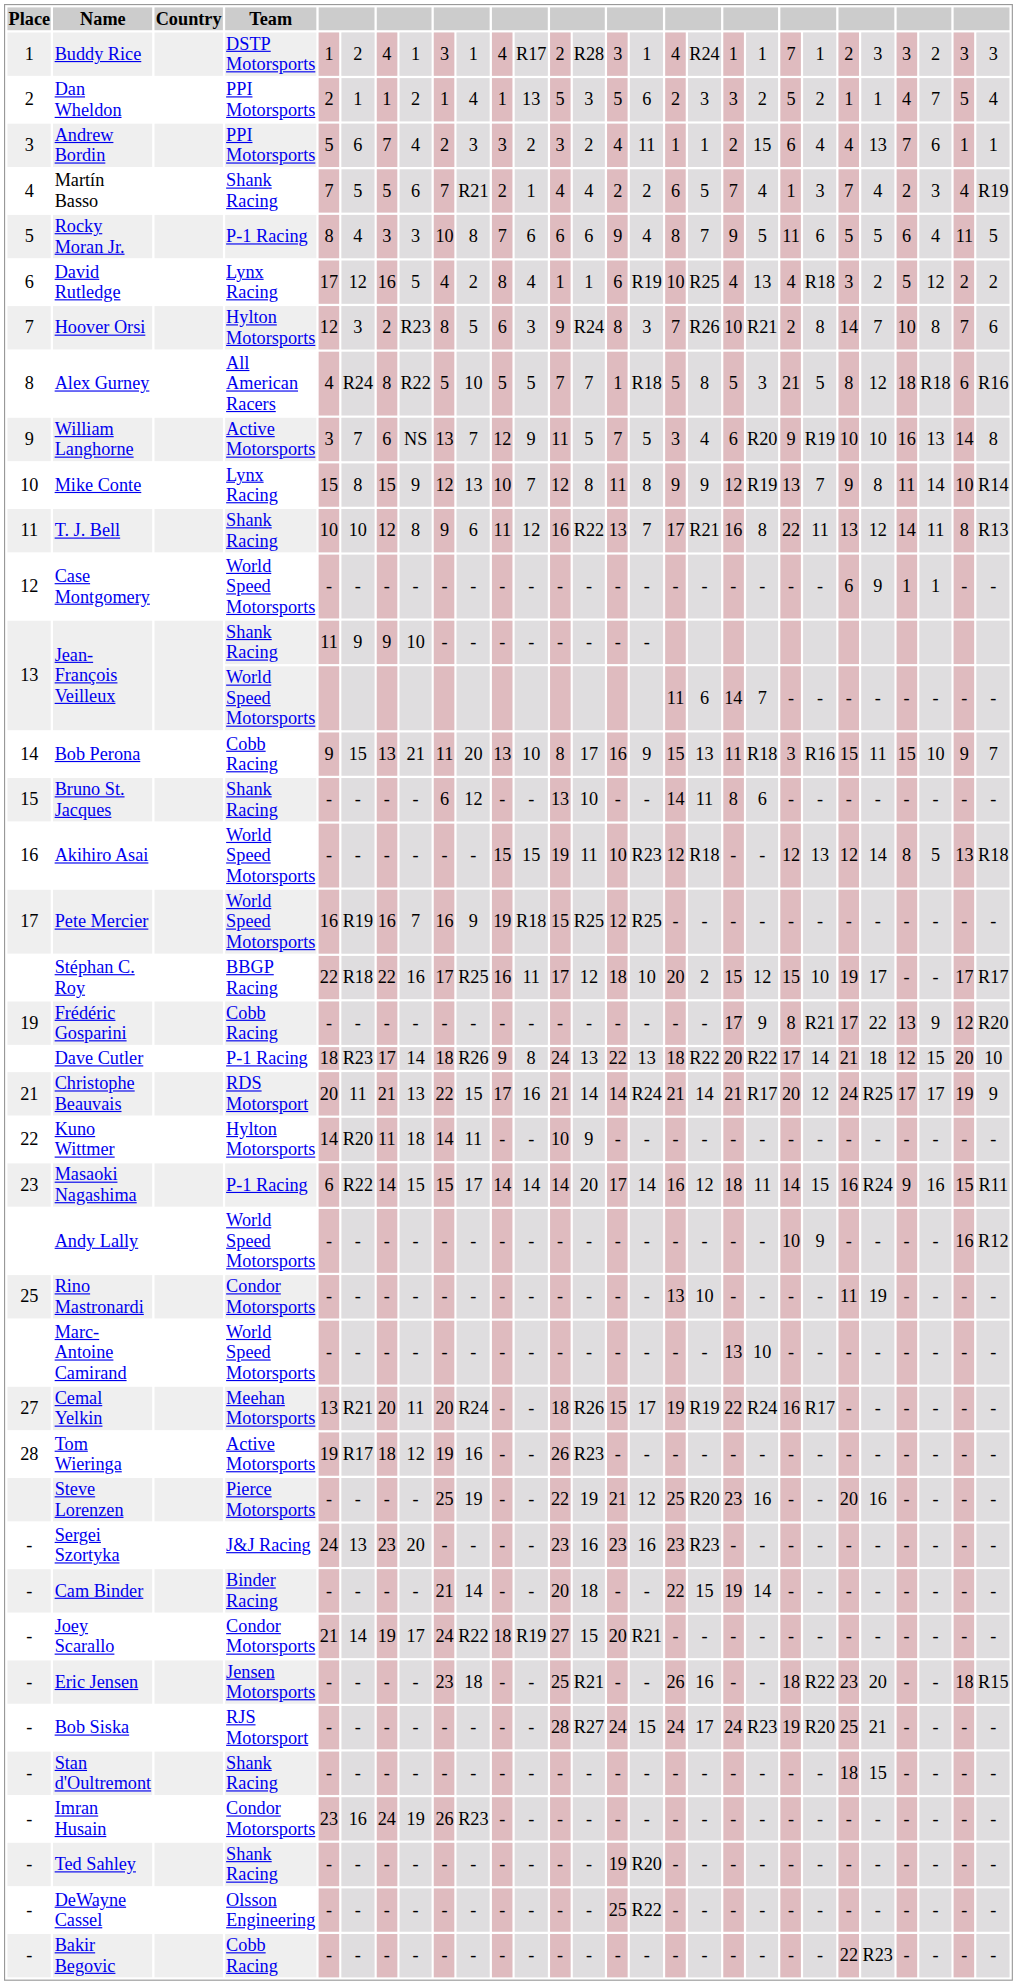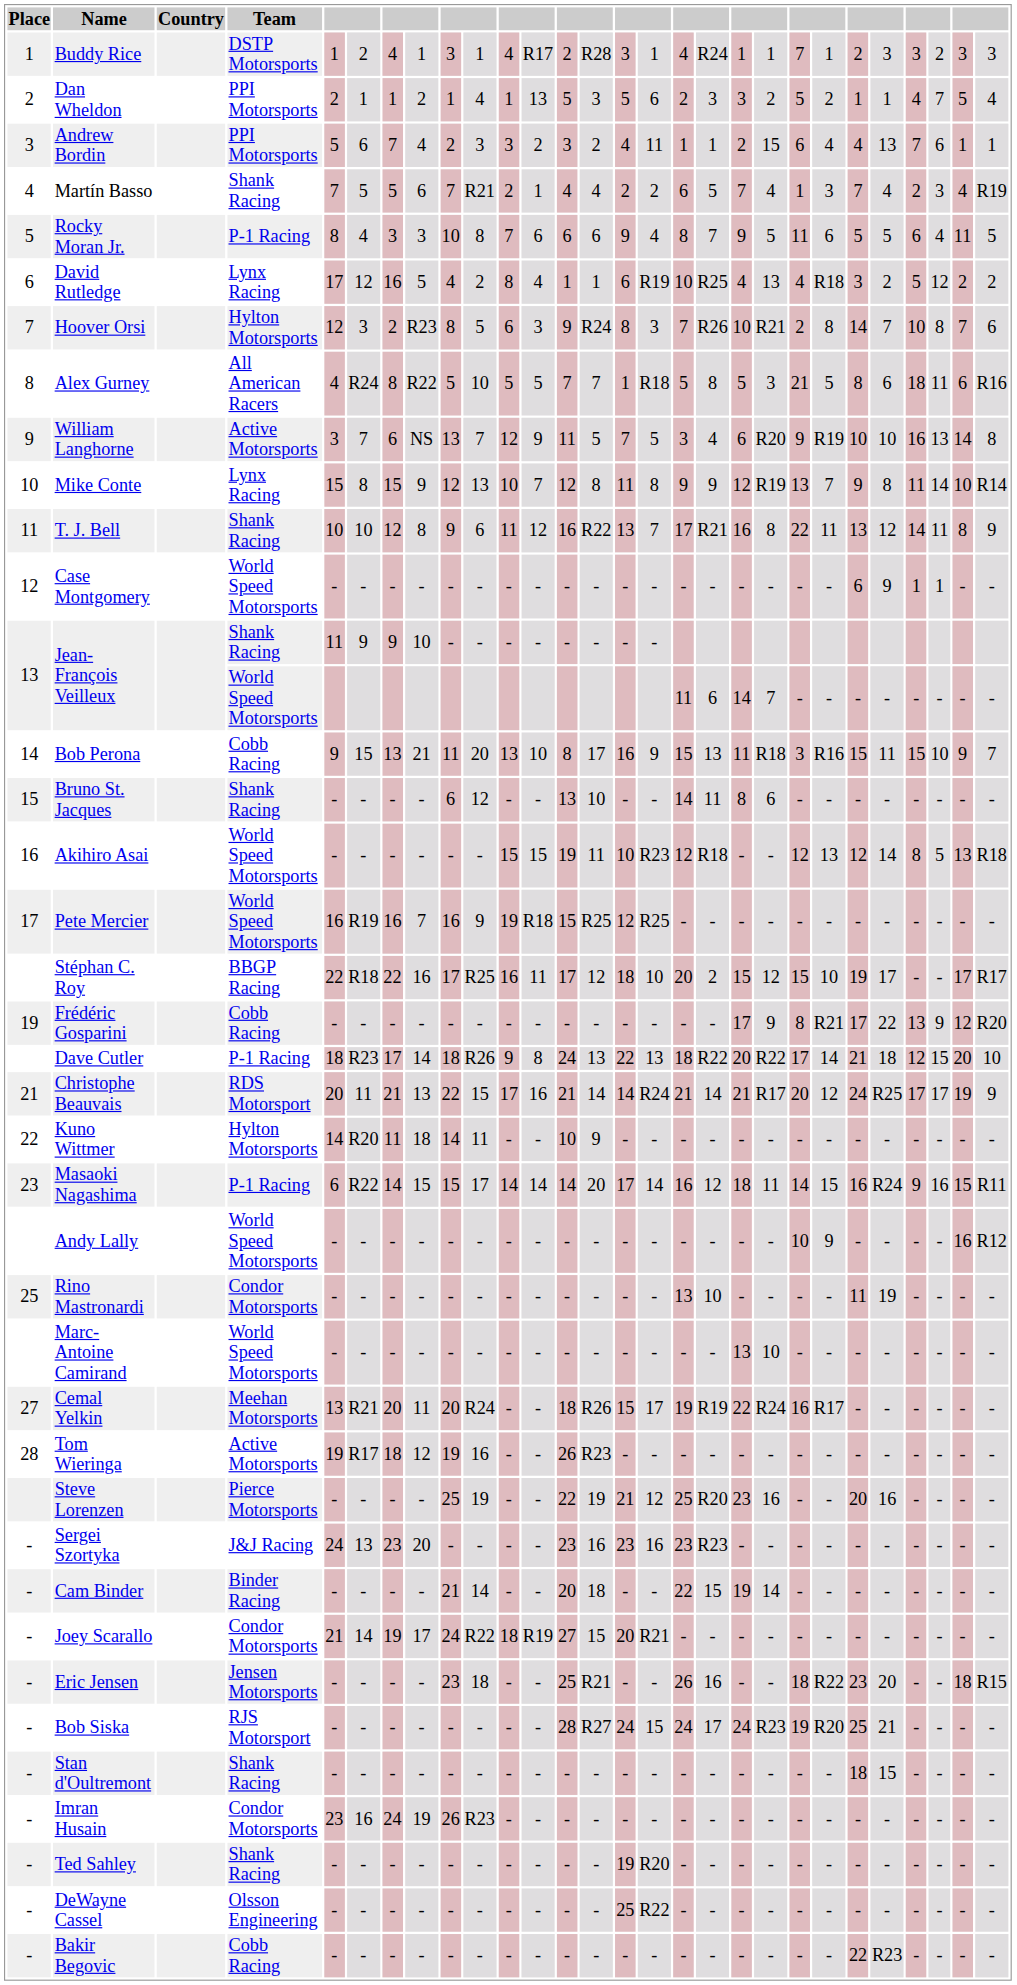Alex Gurney | column 24: 12 -> 6
Alex Gurney | column 26: R18 -> 11
T. J. Bell | column 28: R13 -> 9
